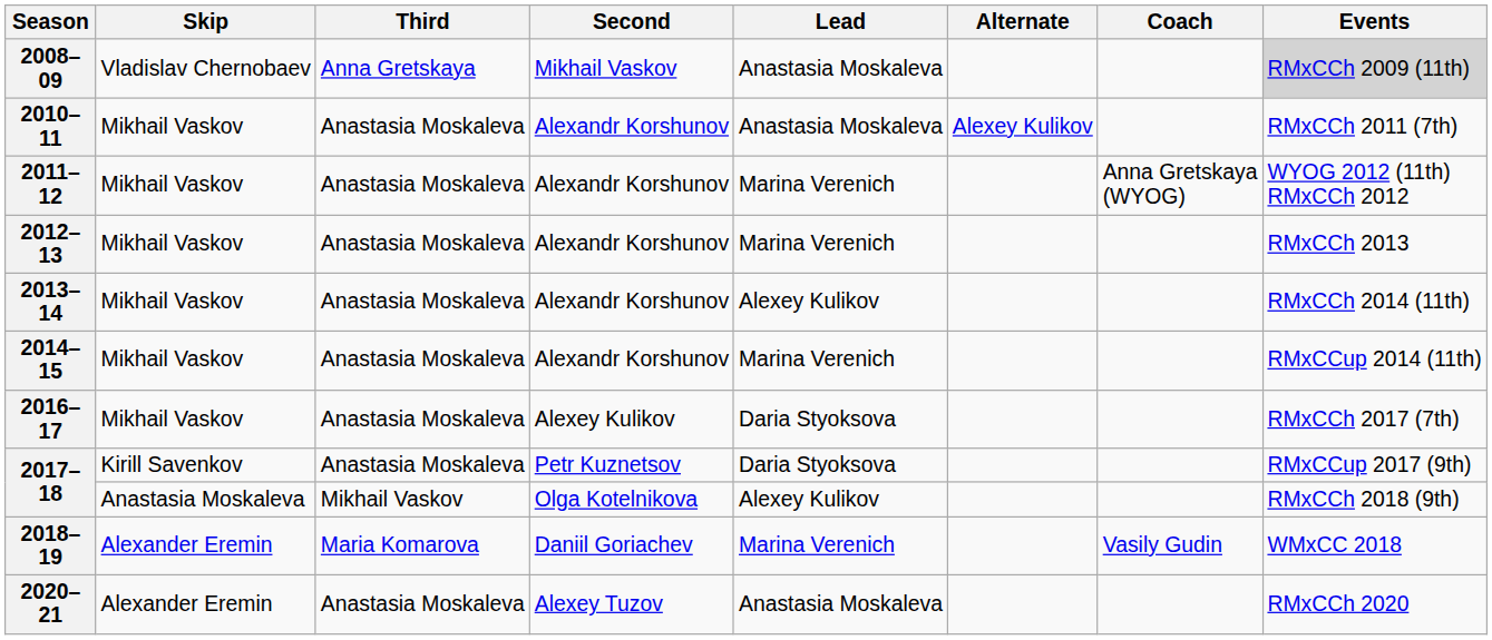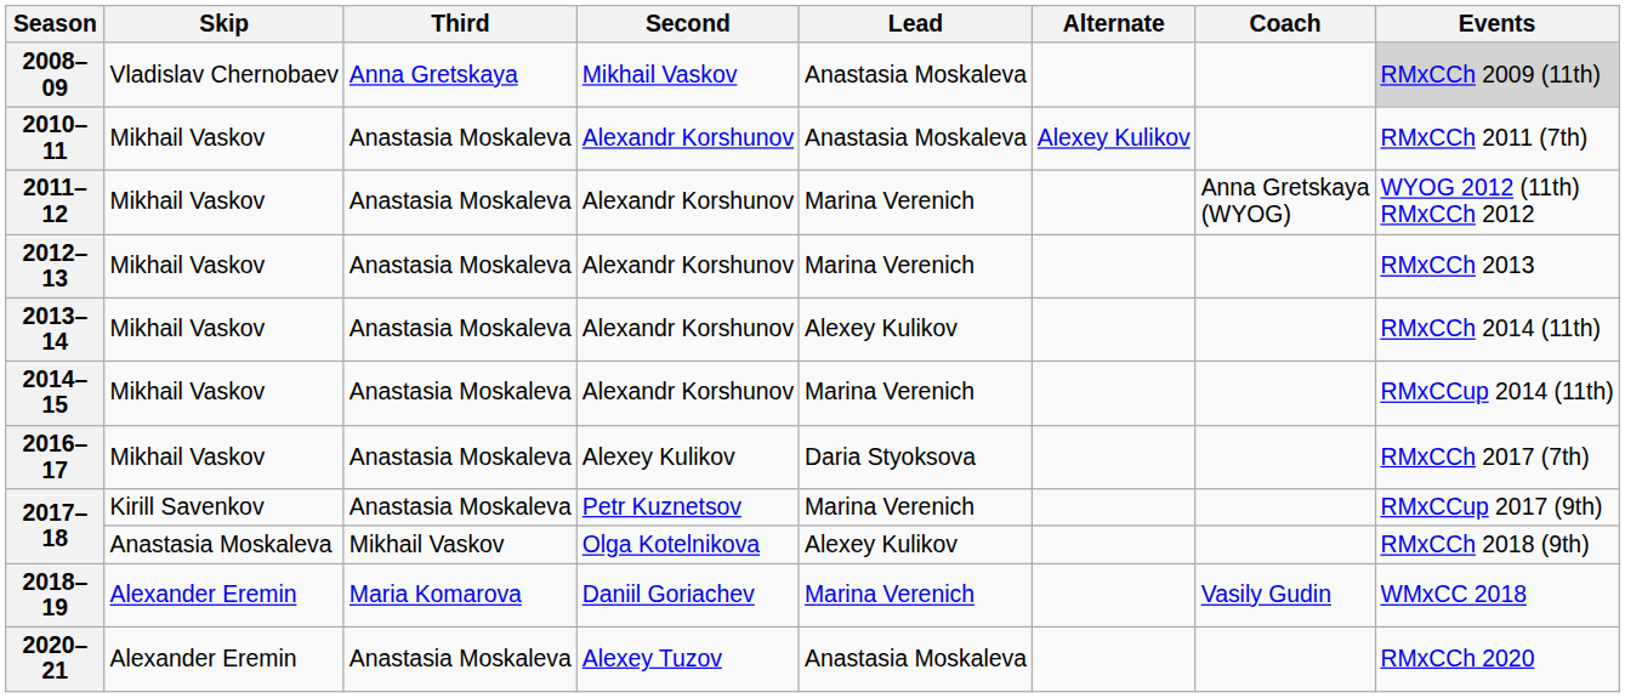2017–18 / Petr Kuznetsov | Lead: Daria Styoksova -> Marina Verenich
